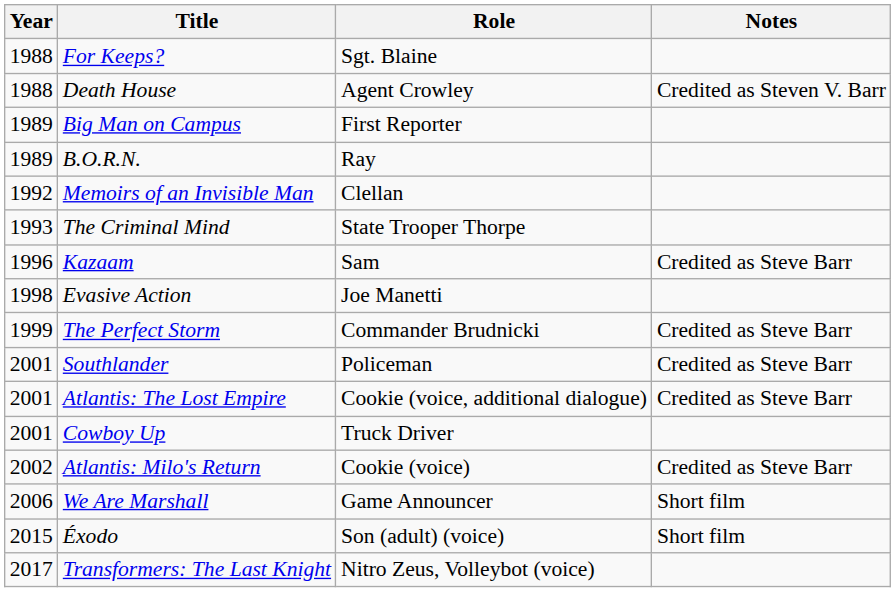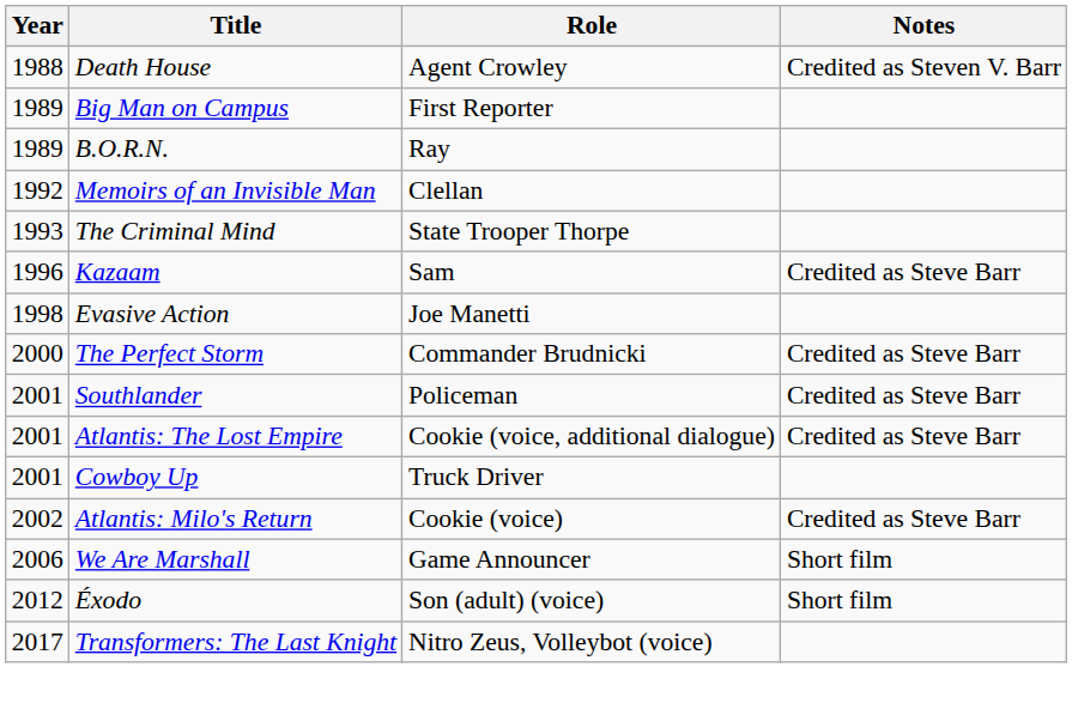- row: 1988 | For Keeps? | Sgt. Blaine
The Perfect Storm | Year: 1999 -> 2000
Éxodo | Year: 2015 -> 2012
